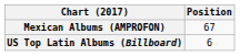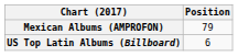Mexican Albums (AMPROFON) | Position: 67 -> 79
